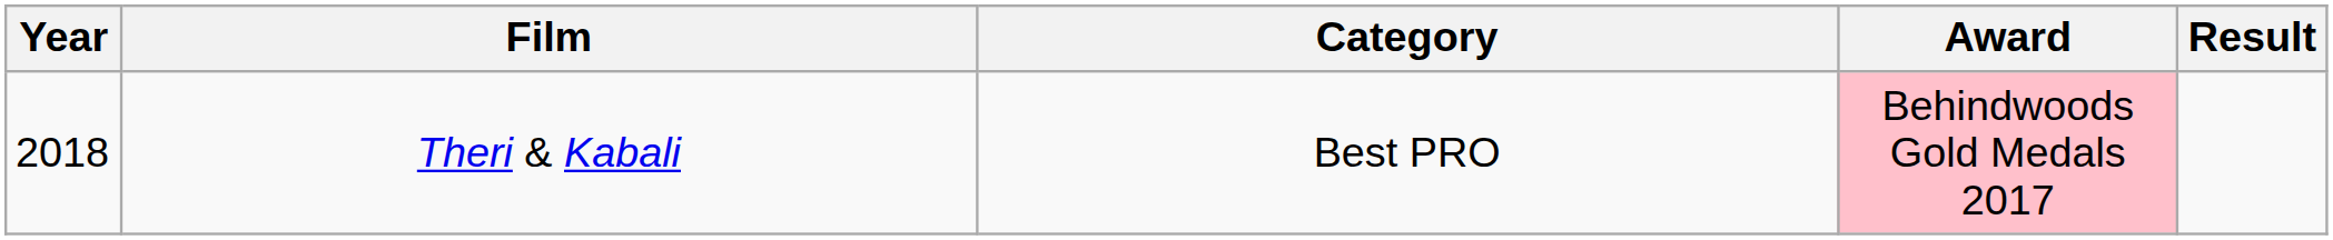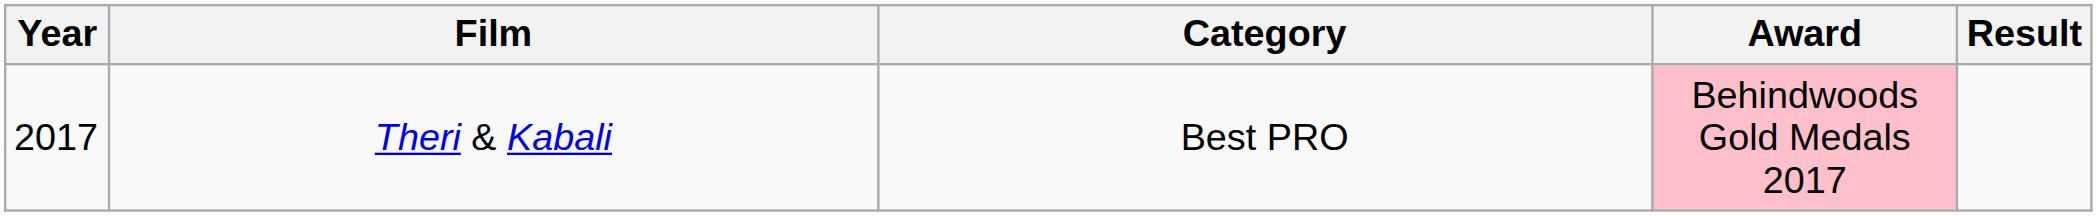Theri & Kabali | Year: 2018 -> 2017
